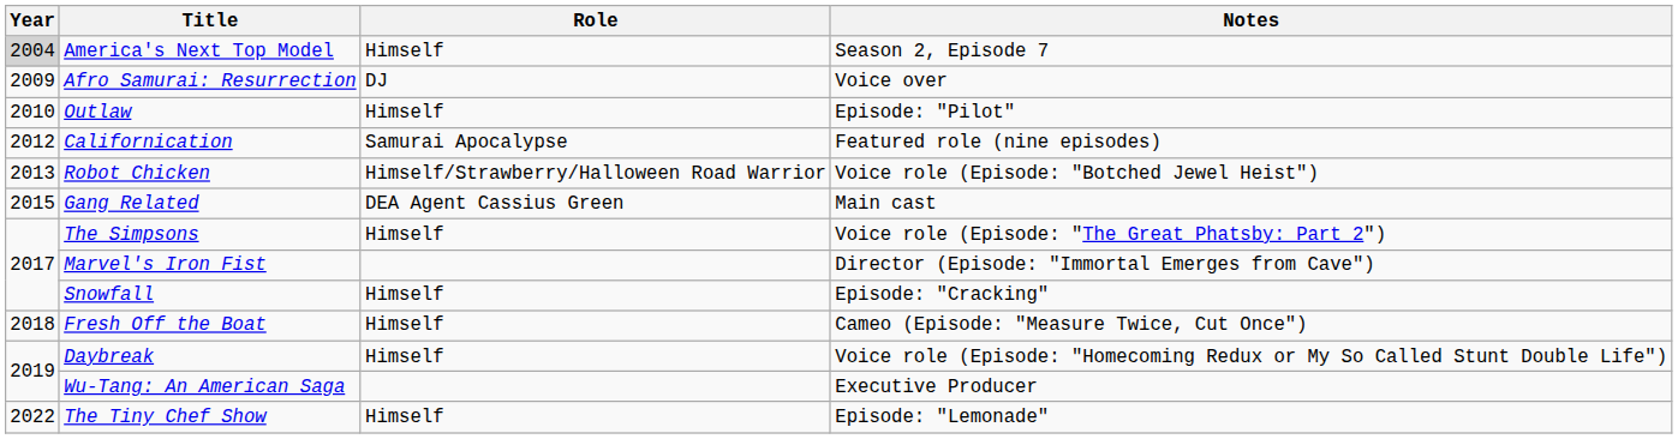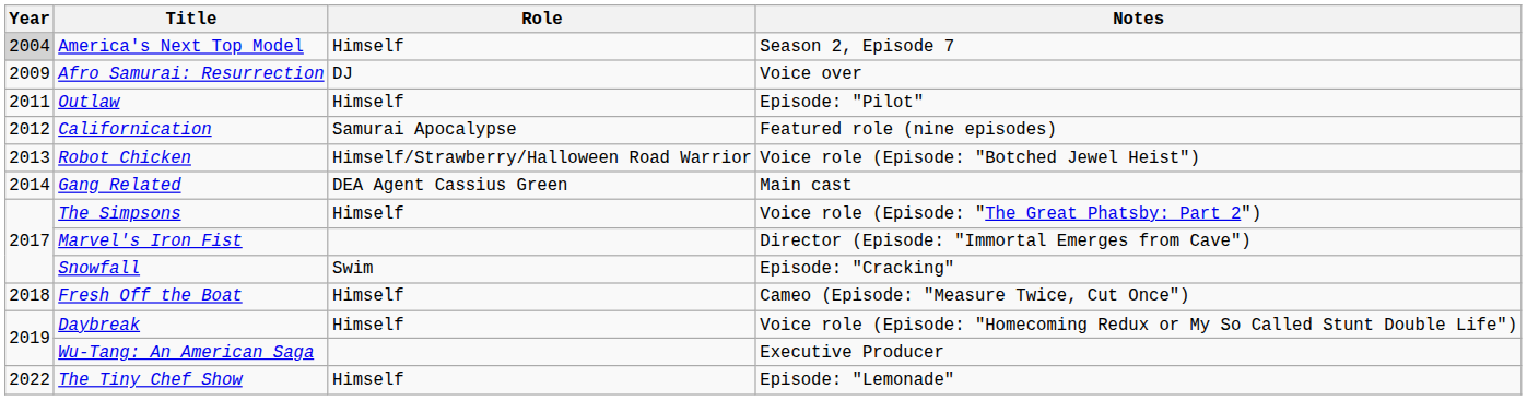Outlaw | Year: 2010 -> 2011
Gang Related | Year: 2015 -> 2014
Snowfall | Role: Himself -> Swim
